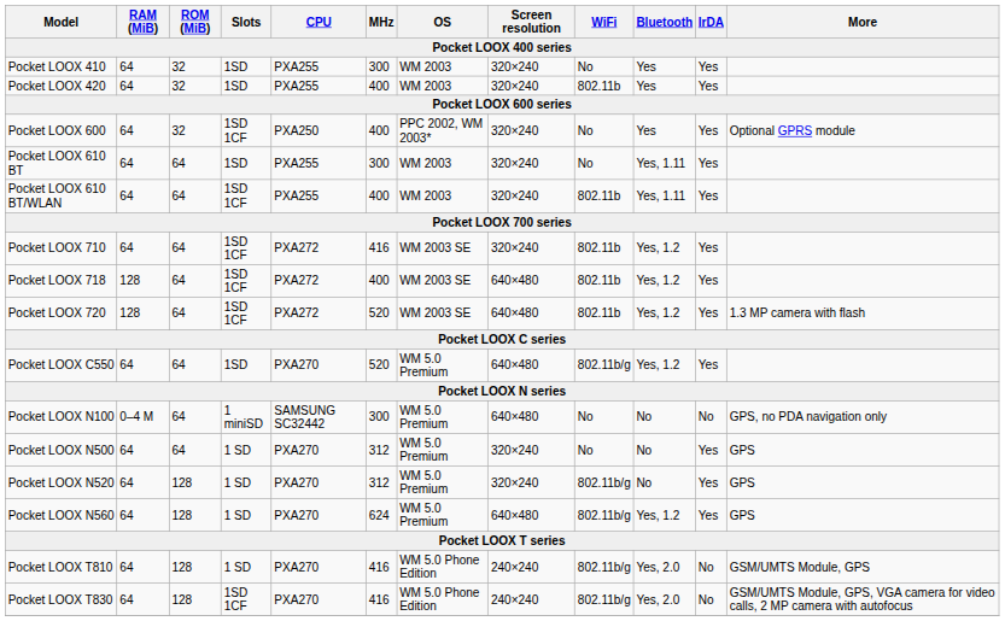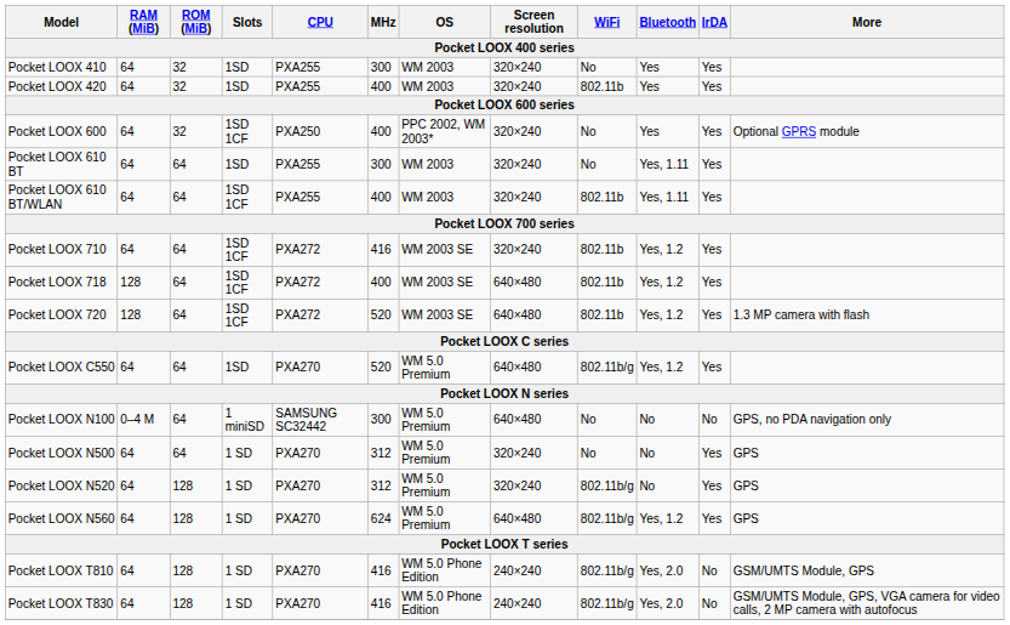Pocket LOOX T830 | Slots: 1SD 1CF -> 1 SD
